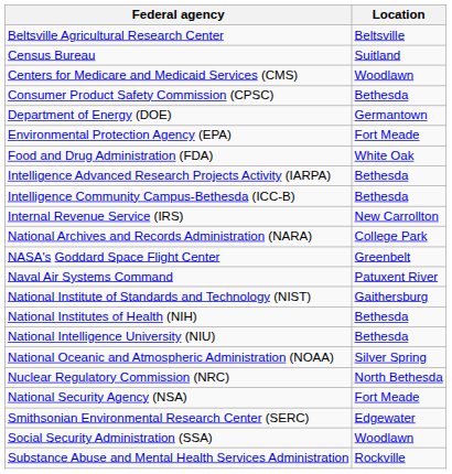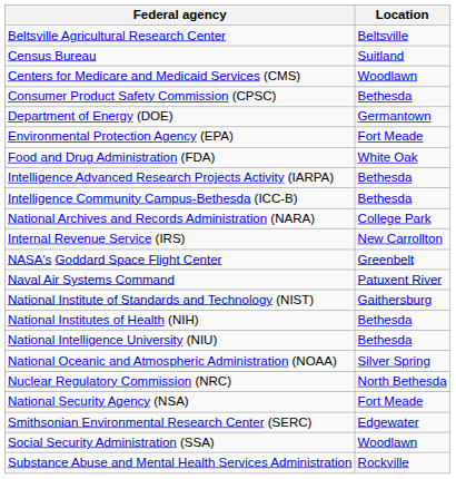rows swapped: Internal Revenue Service (IRS) <-> National Archives and Records Administration (NARA)
